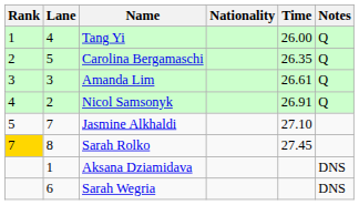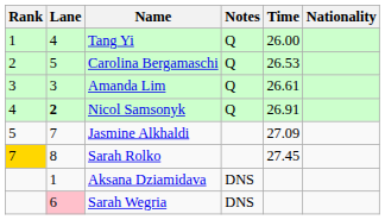columns swapped: Nationality <-> Notes
Carolina Bergamaschi | Time: 26.35 -> 26.53
Nicol Samsonyk | Lane: normal -> bold
Jasmine Alkhaldi | Time: 27.10 -> 27.09
Sarah Wegria | Lane: no background -> pink background
